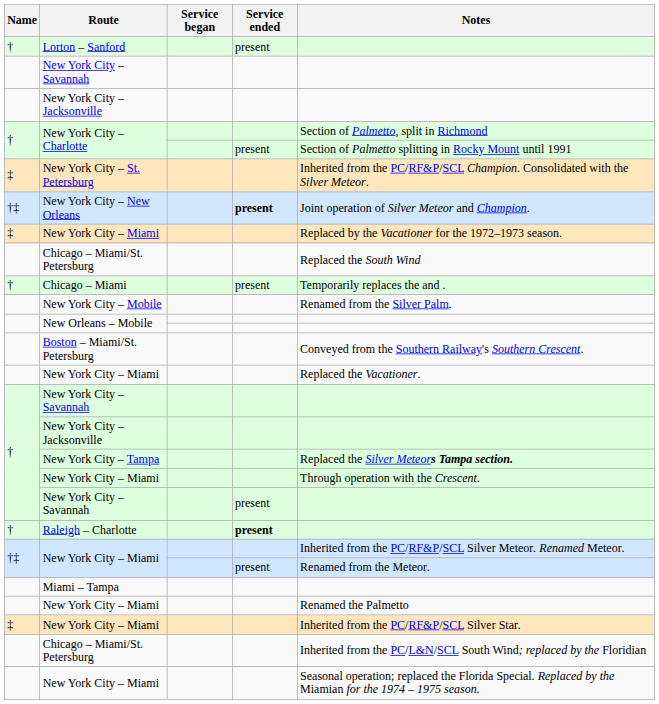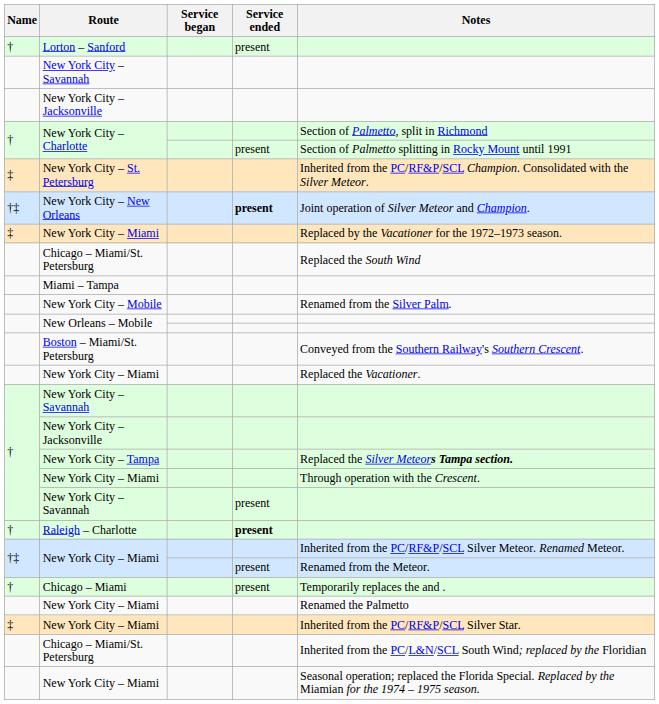rows swapped: Chicago – Miami <-> Miami – Tampa
